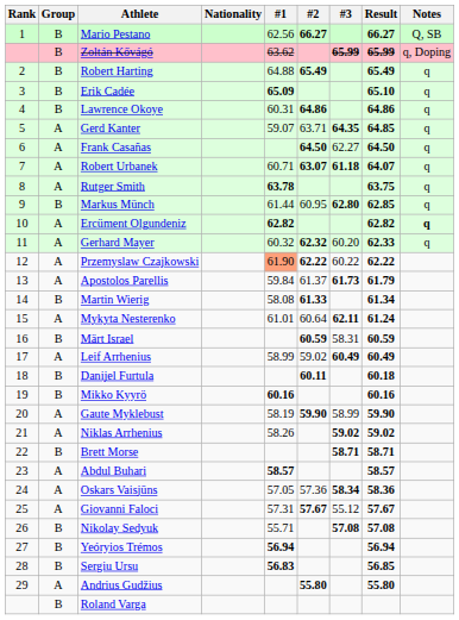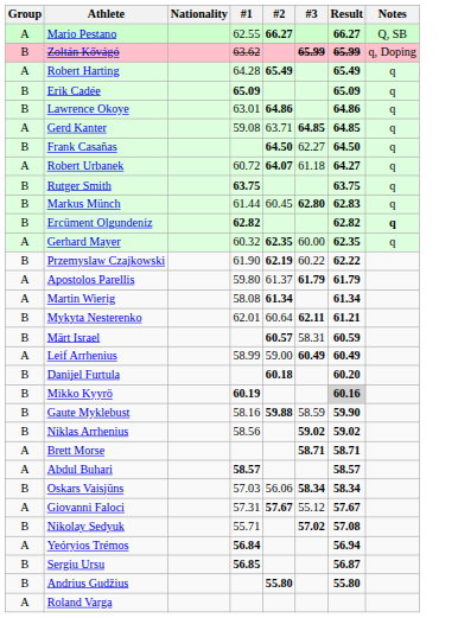- column: Rank | 1 | 2 | 3 | 4 | 5 | 6 | 7 | 8 | 9 | 10 | 11 | 12 | 13 | 14 | 15 | 16 | 17 | 18 | 19 | 20 | 21 | 22 | 23 | 24 | 25 | 26 | 27 | 28 | 29
Mario Pestano | Group: B -> A
Mario Pestano | #1: 62.56 -> 62.55
Robert Harting | Group: B -> A
Robert Harting | #1: 64.88 -> 64.28
Erik Cadée | Result: 65.10 -> 65.09
Lawrence Okoye | #1: 60.31 -> 63.01
Gerd Kanter | #1: 59.07 -> 59.08
Gerd Kanter | #3: 64.35 -> 64.85
Frank Casañas | Group: A -> B
Robert Urbanek | #1: 60.71 -> 60.72
Robert Urbanek | #2: 63.07 -> 64.07
Robert Urbanek | #3: bold -> normal
Robert Urbanek | Result: 64.07 -> 64.27
Rutger Smith | Group: A -> B
Rutger Smith | #1: 63.78 -> 63.75
Markus Münch | #2: 60.95 -> 60.45
Markus Münch | Result: 62.85 -> 62.83
Ercüment Olgundeniz | Group: A -> B
Gerhard Mayer | #2: 62.32 -> 62.35
Gerhard Mayer | #3: 60.20 -> 60.00
Gerhard Mayer | Result: 62.33 -> 62.35
Przemyslaw Czajkowski | Group: A -> B
Przemyslaw Czajkowski | #1: lightsalmon background -> no background
Przemyslaw Czajkowski | #2: 62.22 -> 62.19
Apostolos Parellis | #1: 59.84 -> 59.80
Apostolos Parellis | #3: 61.73 -> 61.79
Martin Wierig | Group: B -> A
Martin Wierig | #2: 61.33 -> 61.34
Mykyta Nesterenko | Group: A -> B
Mykyta Nesterenko | #1: 61.01 -> 62.01
Mykyta Nesterenko | Result: 61.24 -> 61.21
Märt Israel | #2: 60.59 -> 60.57
Leif Arrhenius | #2: 59.02 -> 59.00
Danijel Furtula | #2: 60.11 -> 60.18
Danijel Furtula | Result: 60.18 -> 60.20
Mikko Kyyrö | #1: 60.16 -> 60.19
Mikko Kyyrö | Result: no background -> lightgrey background
Gaute Myklebust | Group: A -> B
Gaute Myklebust | #1: 58.19 -> 58.16
Gaute Myklebust | #2: 59.90 -> 59.88
Gaute Myklebust | #3: 58.99 -> 58.59
Niklas Arrhenius | Group: A -> B
Niklas Arrhenius | #1: 58.26 -> 58.56
Brett Morse | Group: B -> A
Oskars Vaisjūns | Group: A -> B
Oskars Vaisjūns | #1: 57.05 -> 57.03
Oskars Vaisjūns | #2: 57.36 -> 56.06
Oskars Vaisjūns | Result: 58.36 -> 58.34
Nikolay Sedyuk | #3: 57.08 -> 57.02
Yeóryios Trémos | Group: B -> A
Yeóryios Trémos | #1: 56.94 -> 56.84
Sergiu Ursu | #1: 56.83 -> 56.85
Sergiu Ursu | Result: 56.85 -> 56.87
Andrius Gudžius | Group: A -> B
Roland Varga | Group: B -> A
